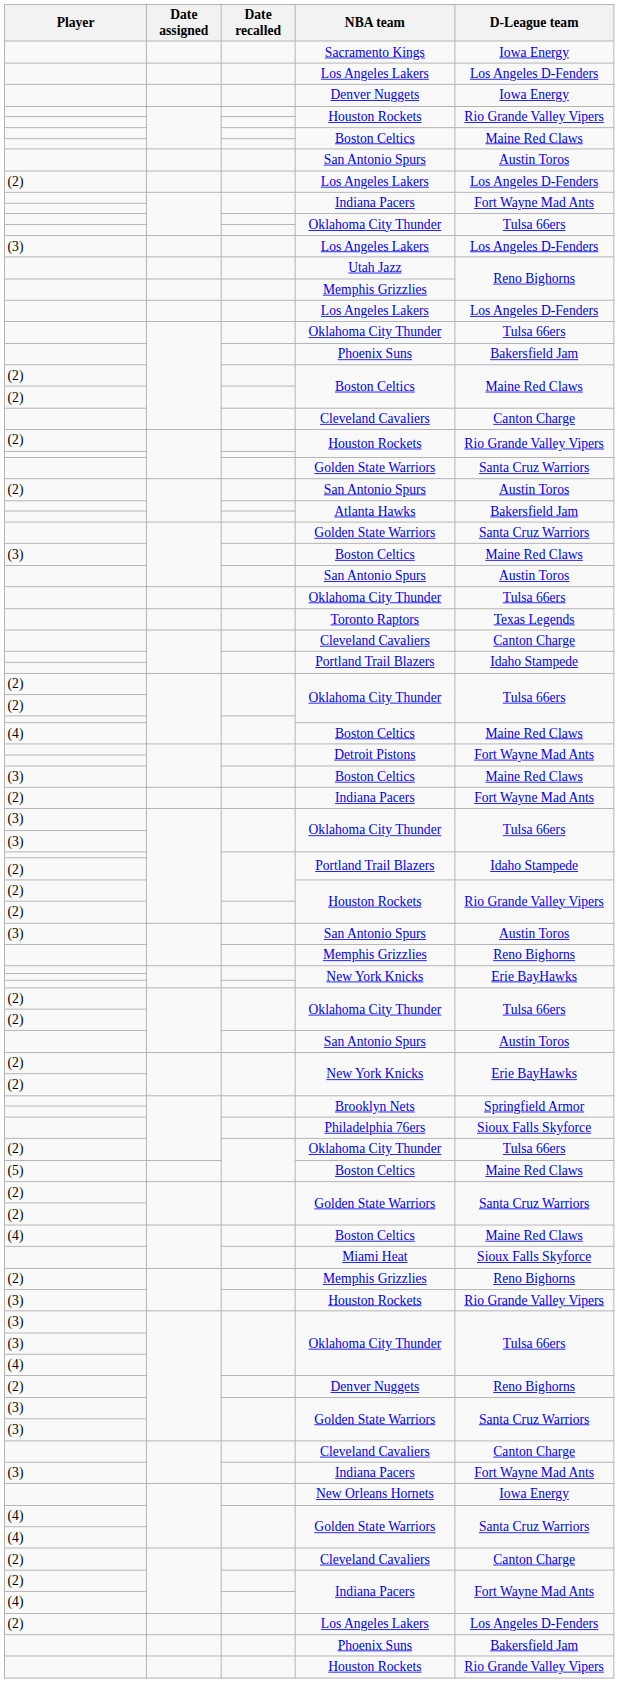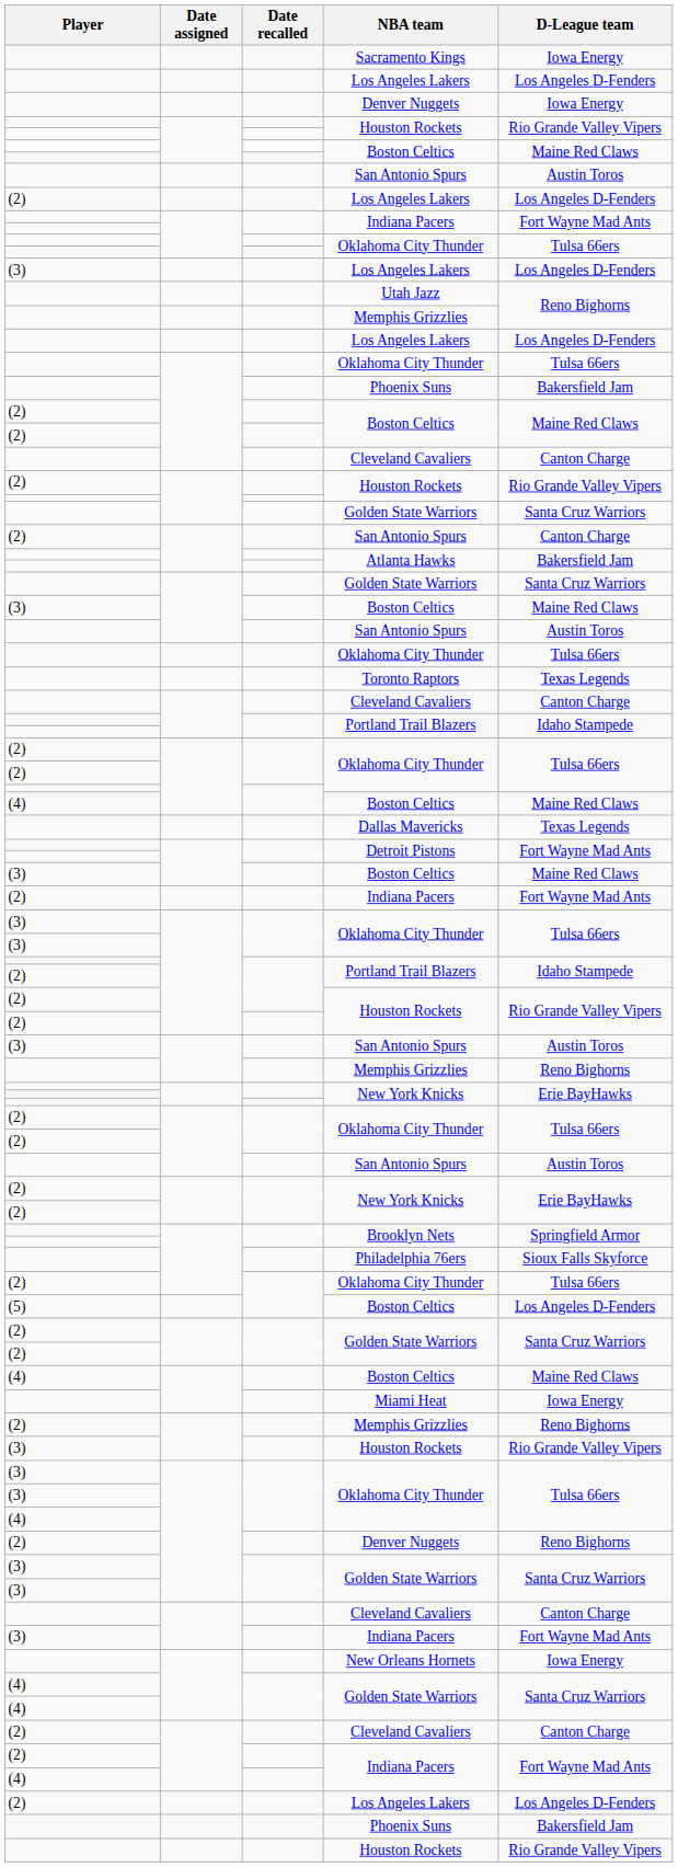(2) / San Antonio Spurs | D-League team: Austin Toros -> Canton Charge
+ row: Dallas Mavericks | Texas Legends
(5) / Boston Celtics | D-League team: Maine Red Claws -> Los Angeles D-Fenders
Miami Heat | D-League team: Sioux Falls Skyforce -> Iowa Energy
